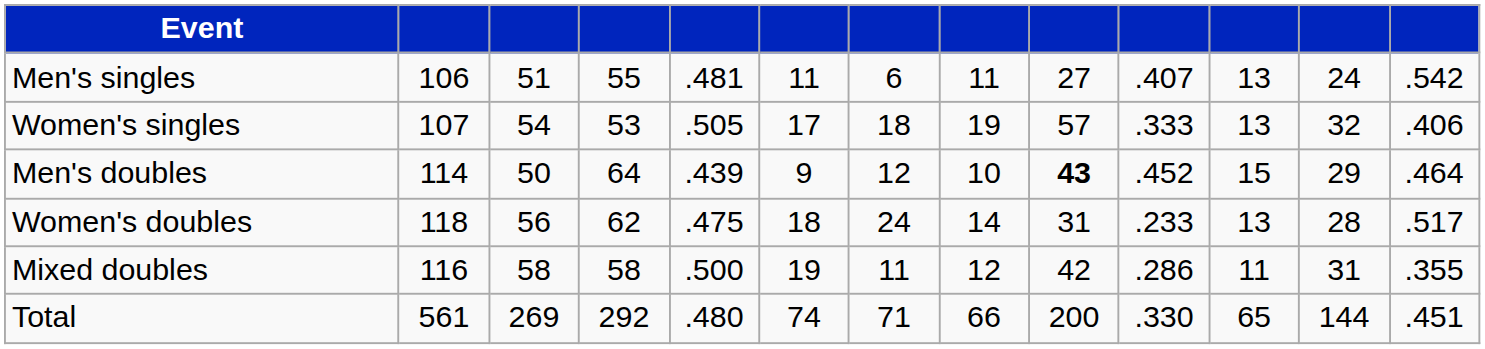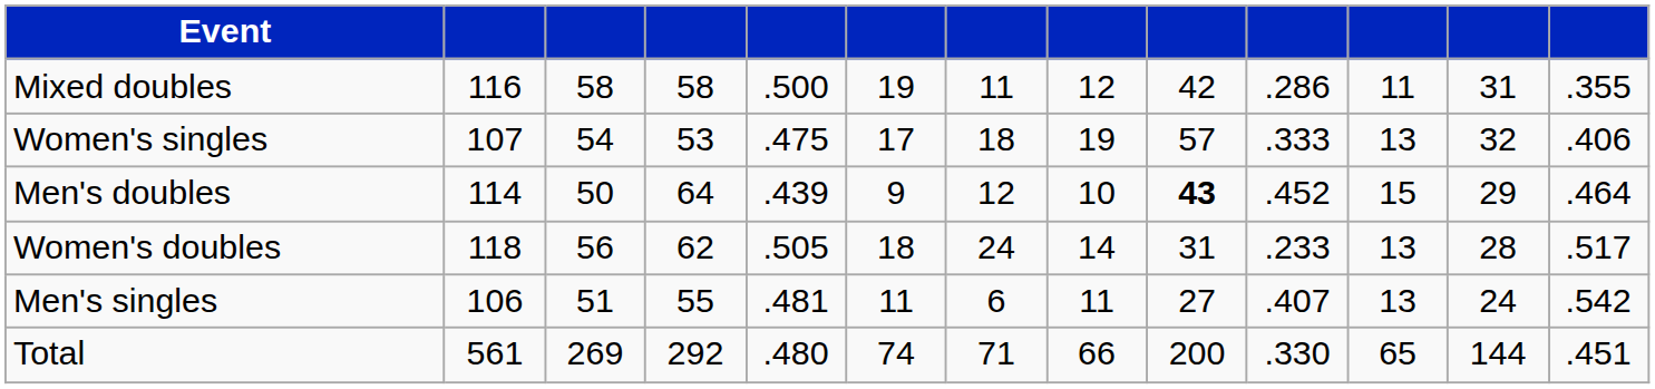rows swapped: Men's singles <-> Mixed doubles
Women's singles | column 5: .505 -> .475
Women's doubles | column 5: .475 -> .505
